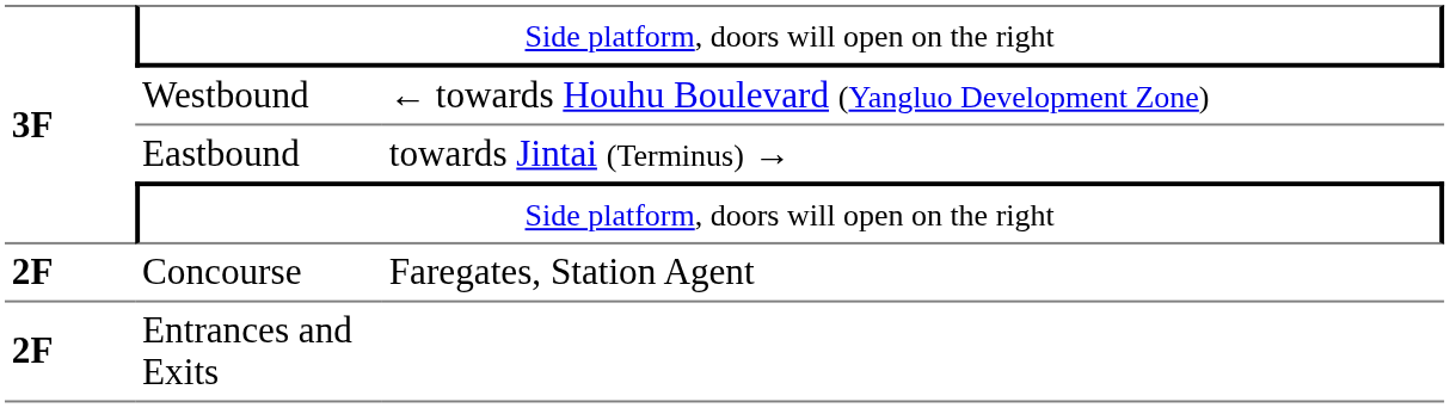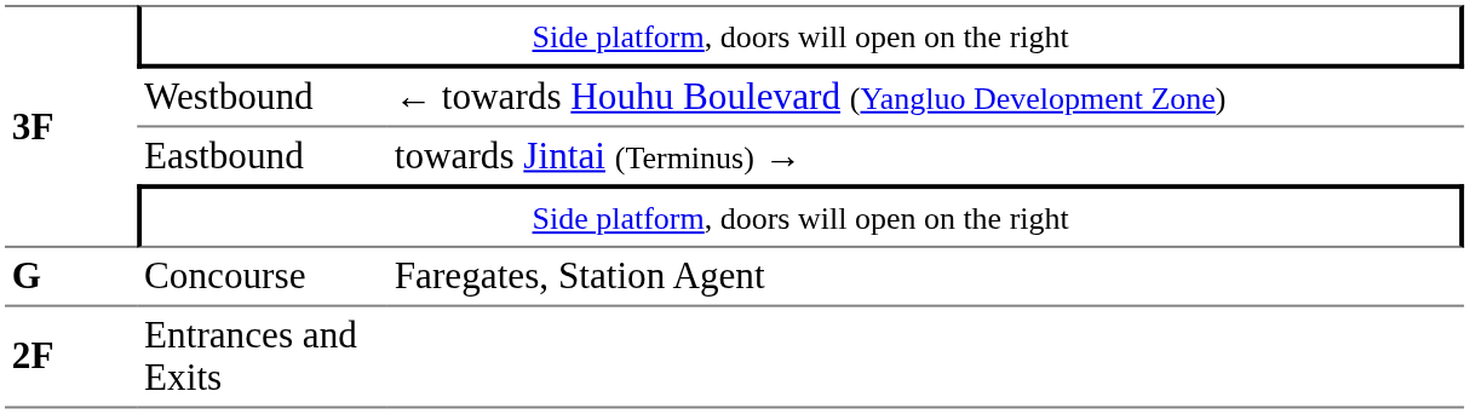Concourse | column 1: 2F -> G
